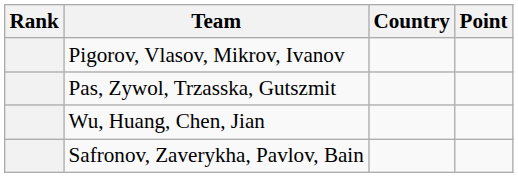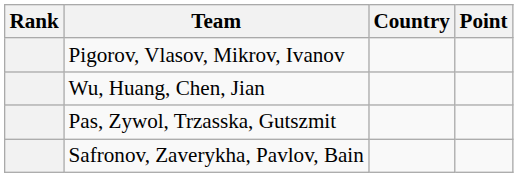rows swapped: Pas, Zywol, Trzasska, Gutszmit <-> Wu, Huang, Chen, Jian
